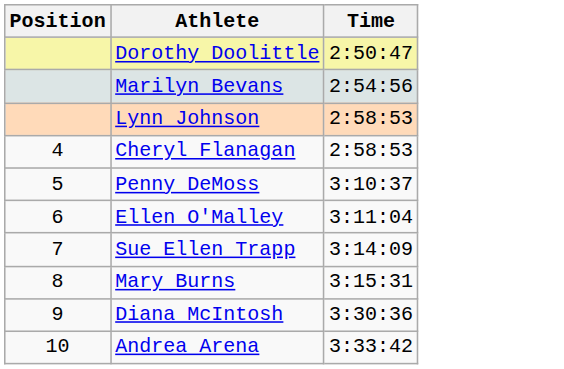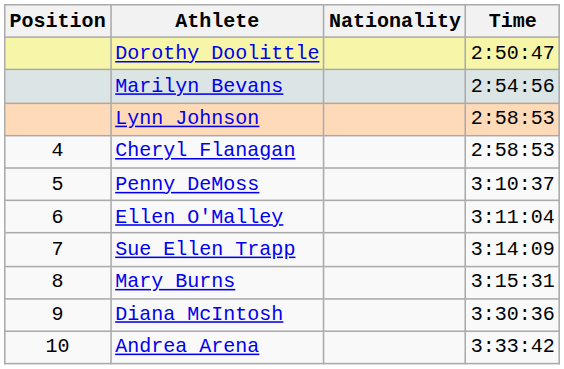+ column: Nationality
